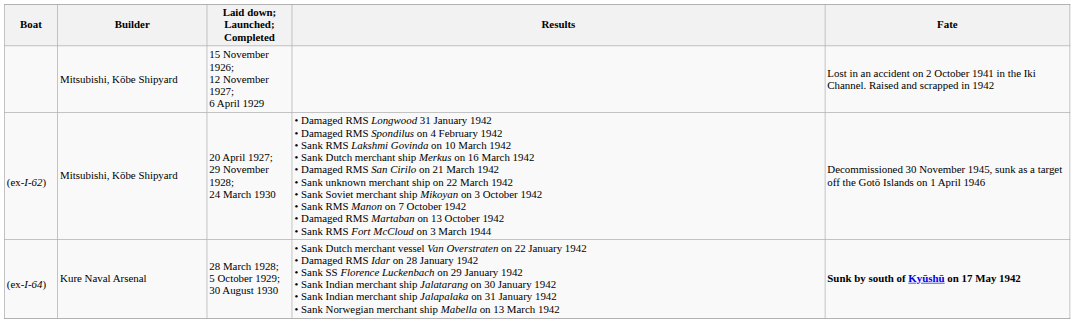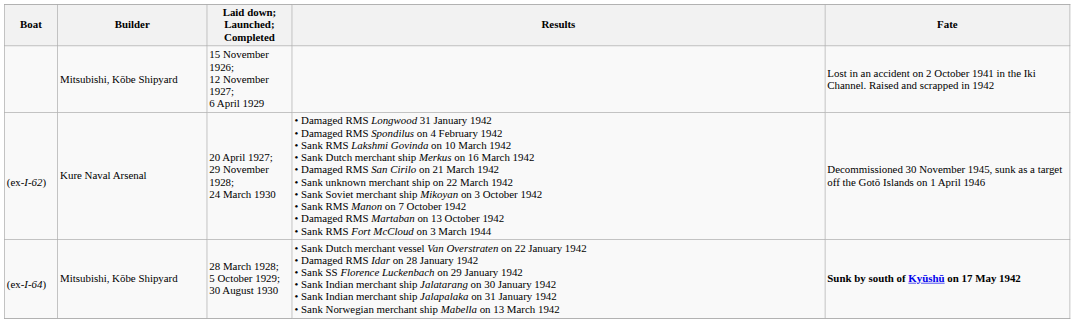(ex-I-62) | Builder: Mitsubishi, Kōbe Shipyard -> Kure Naval Arsenal
(ex-I-64) | Builder: Kure Naval Arsenal -> Mitsubishi, Kōbe Shipyard
